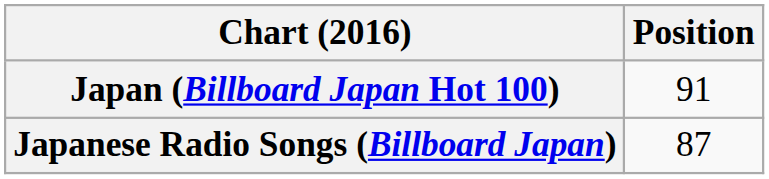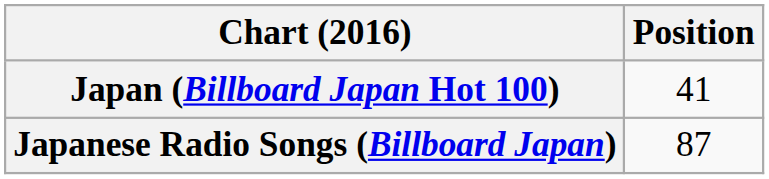Japan (Billboard Japan Hot 100) | Position: 91 -> 41
